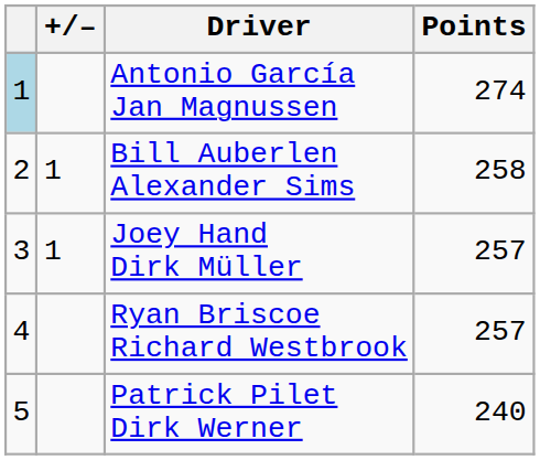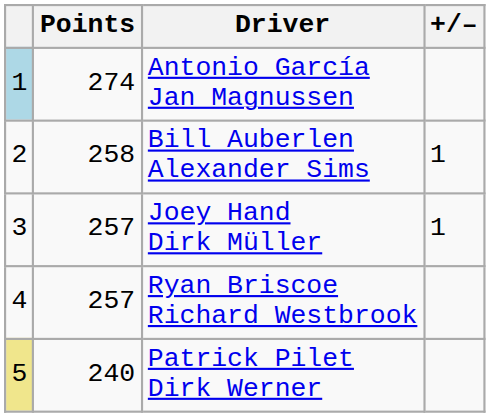columns swapped: +/– <-> Points
Patrick Pilet Dirk Werner | column 1: no background -> khaki background
